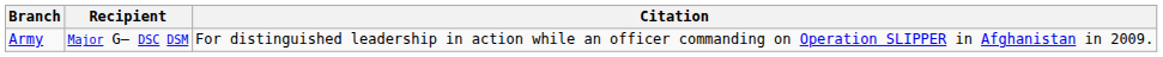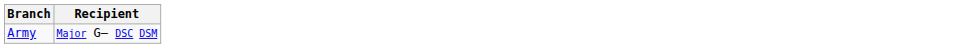- column: Citation | For distinguished leadership in action while an officer commanding on Operation SLIPPER in Afghanistan in 2009.
